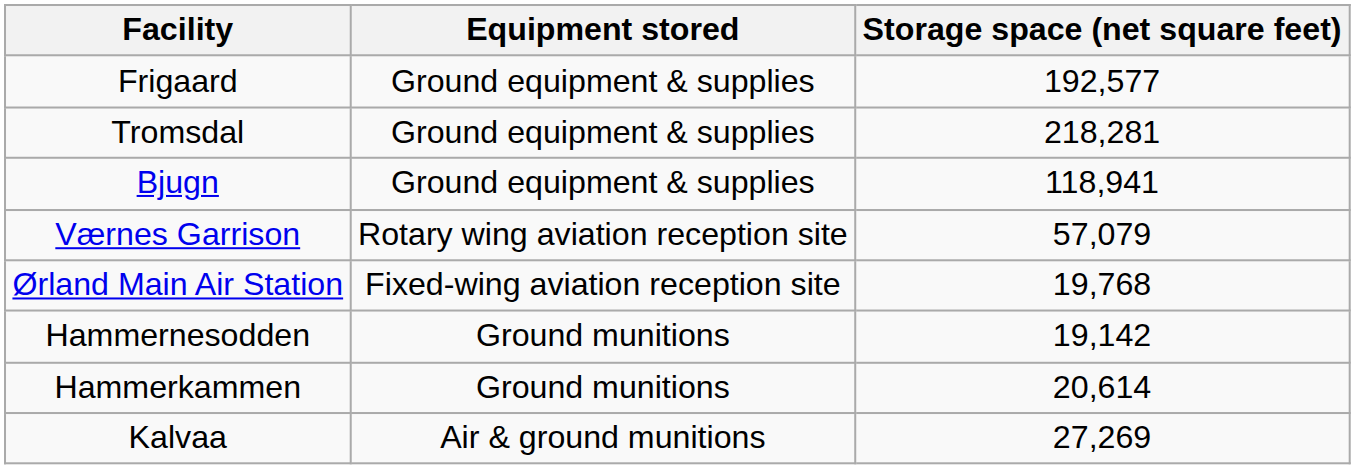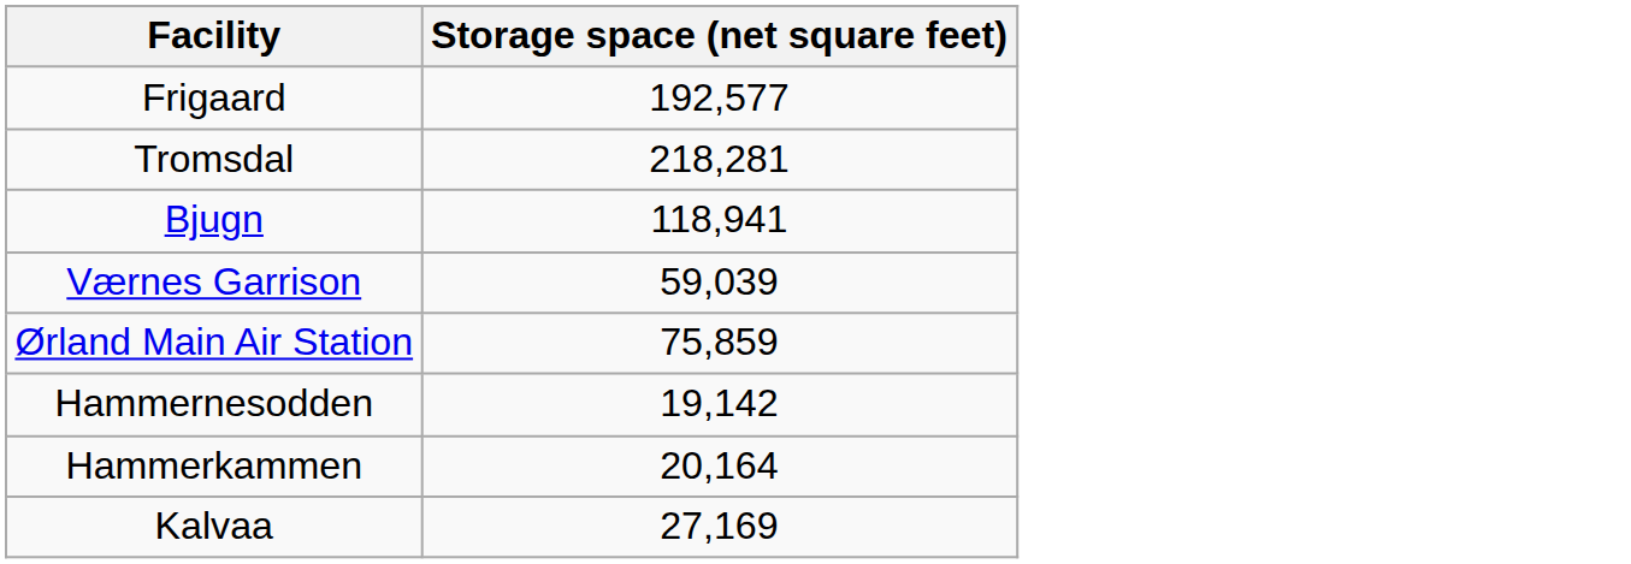- column: Equipment stored | Ground equipment & supplies | Ground equipment & supplies | Ground equipment & supplies | Rotary wing aviation reception site | Fixed-wing aviation reception site | Ground munitions | Ground munitions | Air & ground munitions
Værnes Garrison | Storage space (net square feet): 57,079 -> 59,039
Ørland Main Air Station | Storage space (net square feet): 19,768 -> 75,859
Hammerkammen | Storage space (net square feet): 20,614 -> 20,164
Kalvaa | Storage space (net square feet): 27,269 -> 27,169
